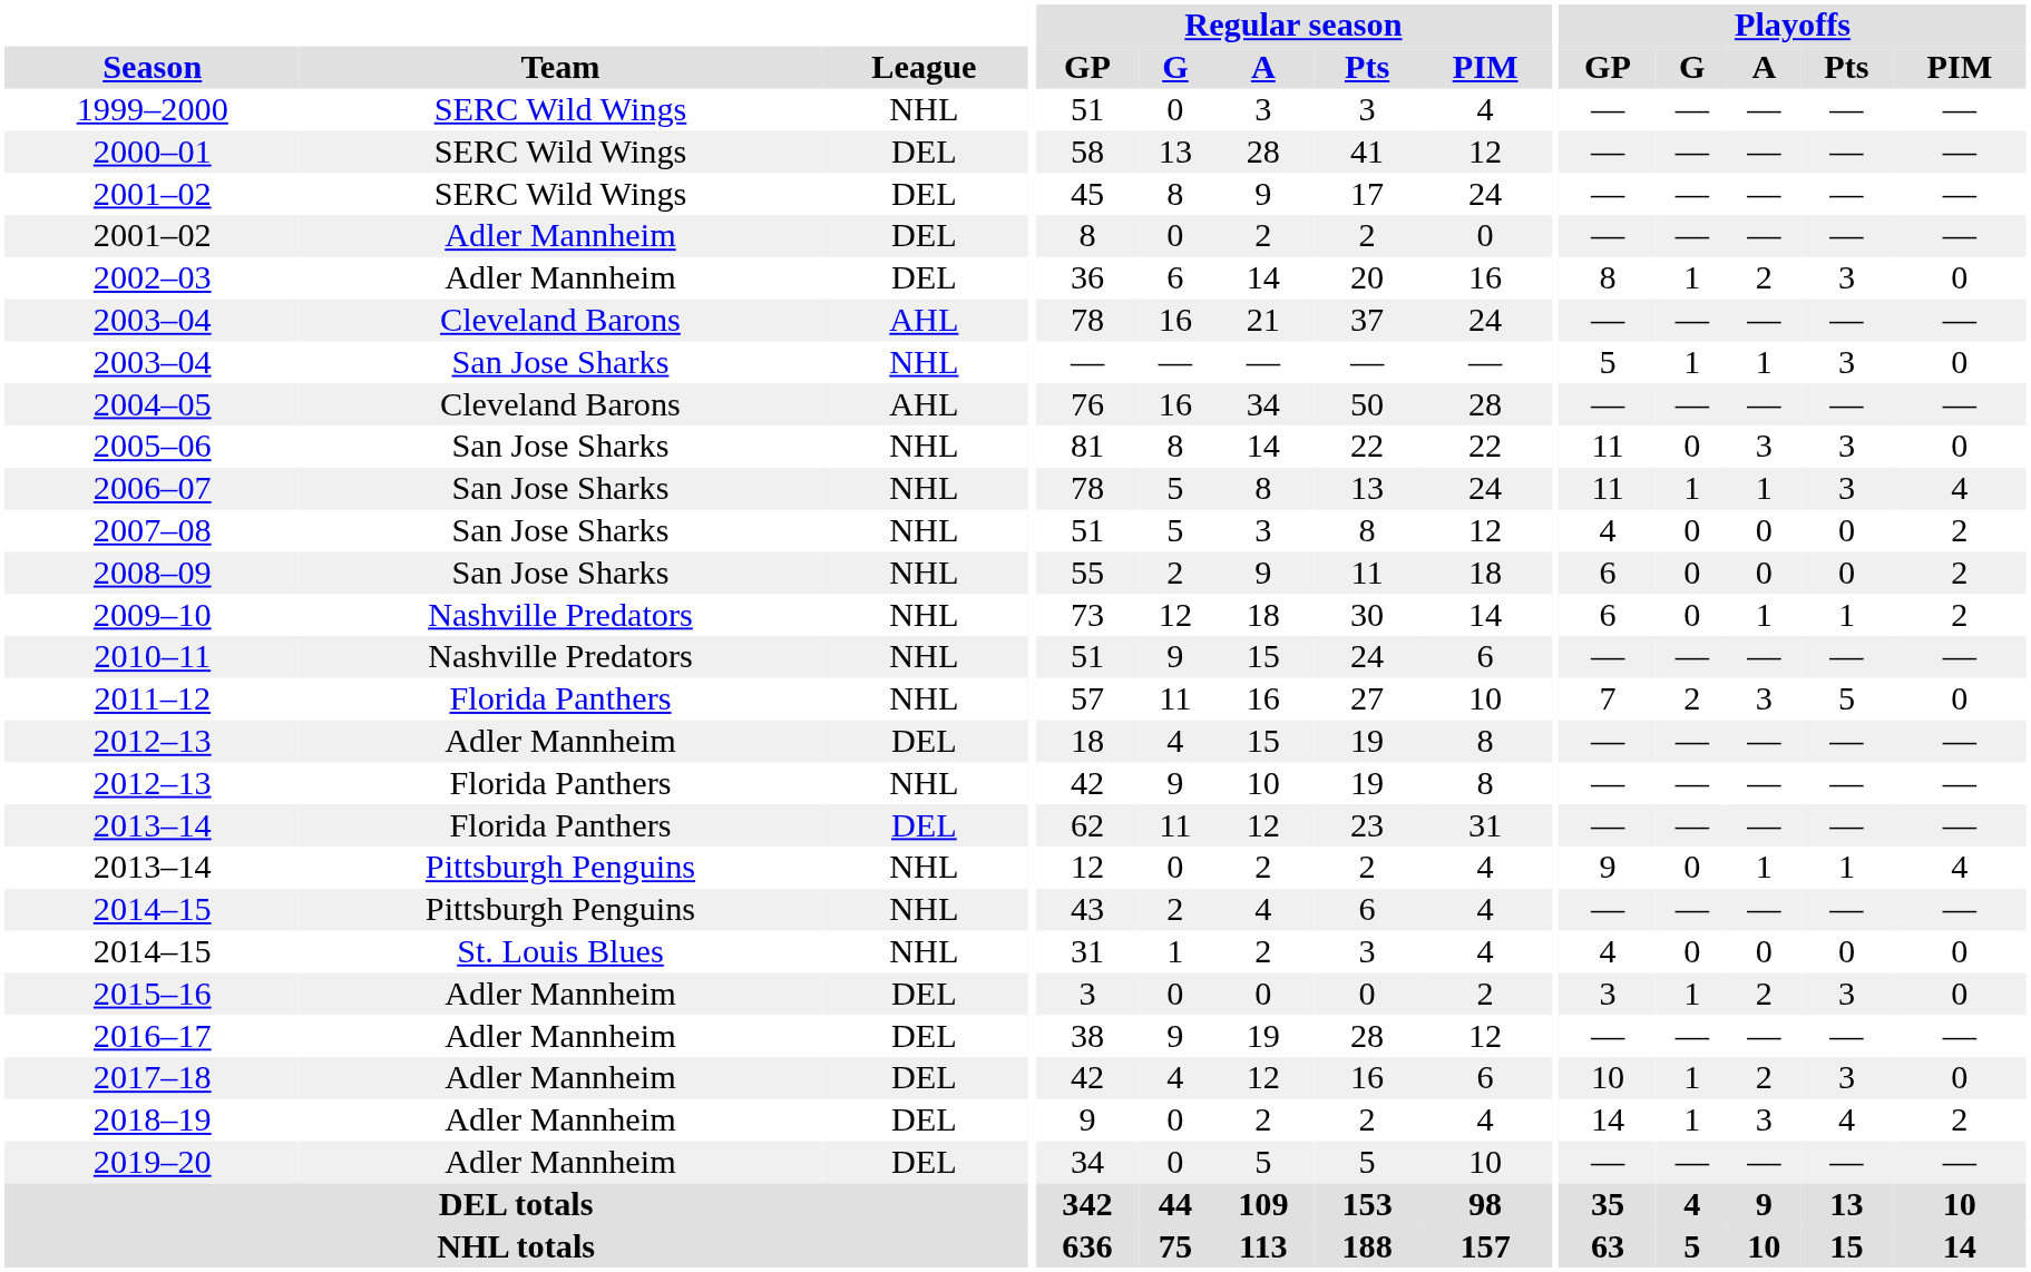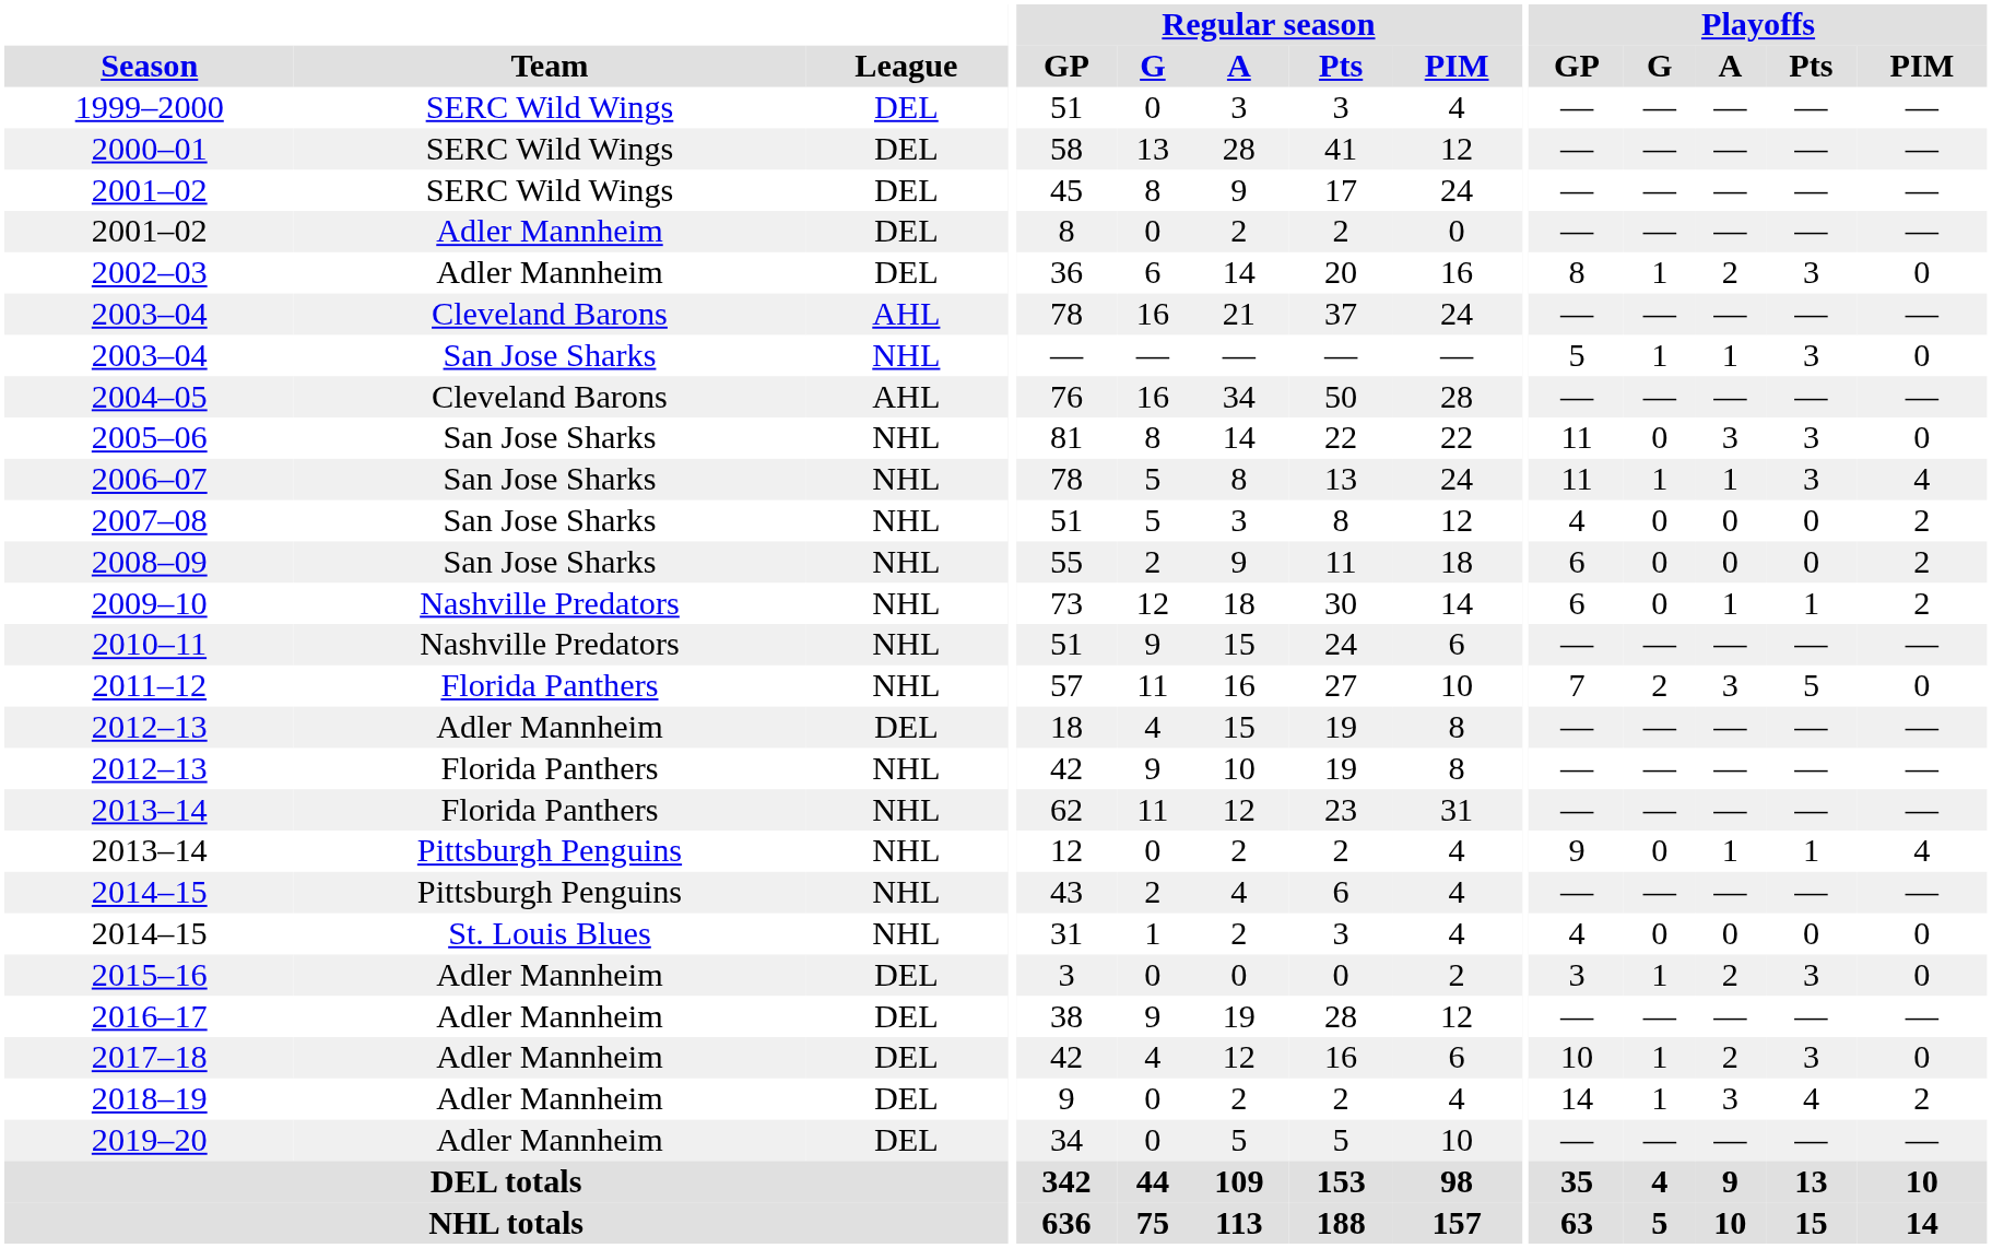1999–2000 | League: NHL -> DEL
2013–14 / Florida Panthers | League: DEL -> NHL
